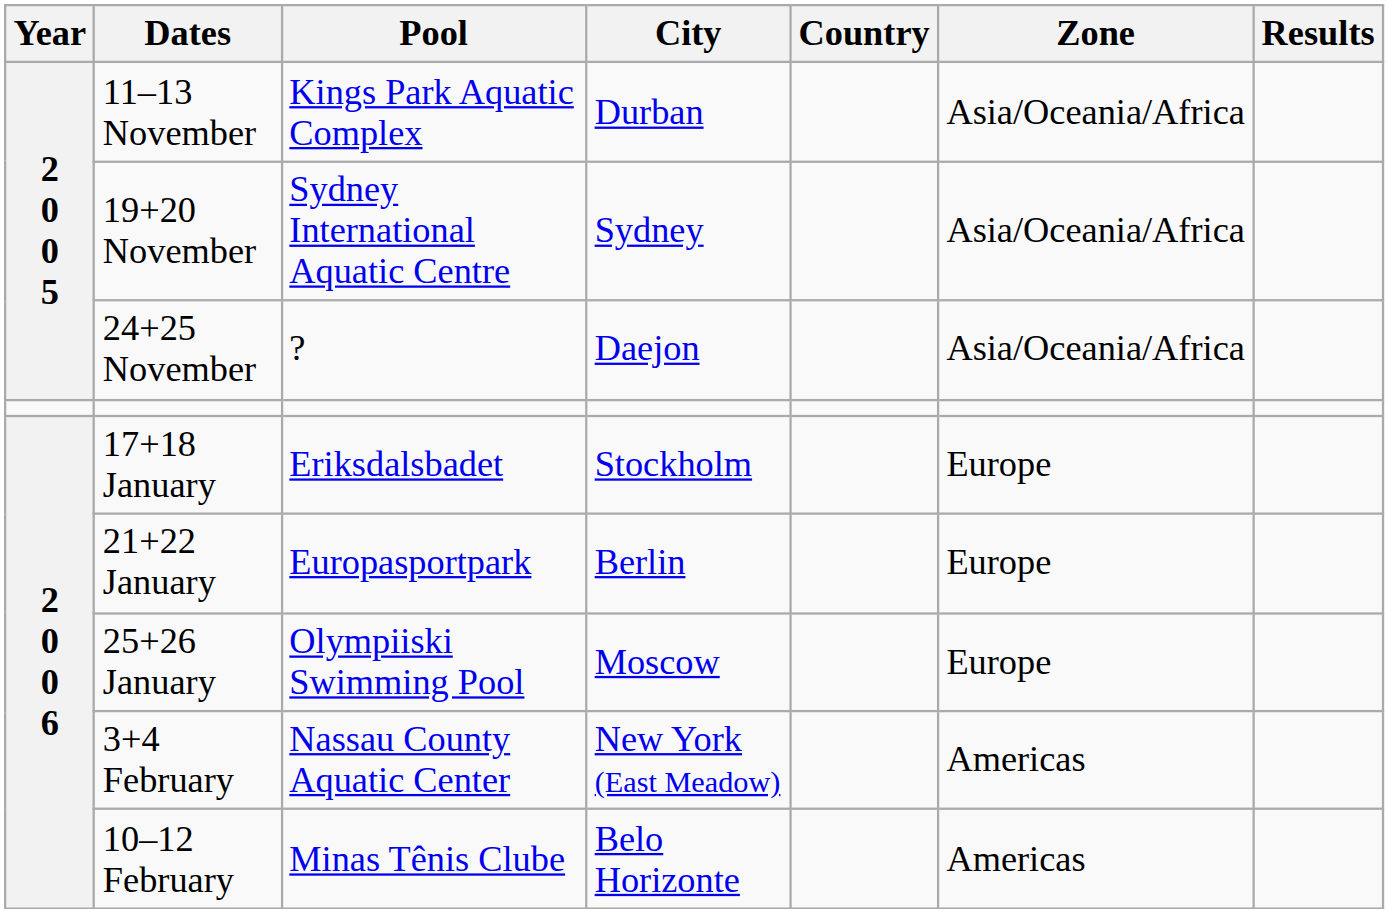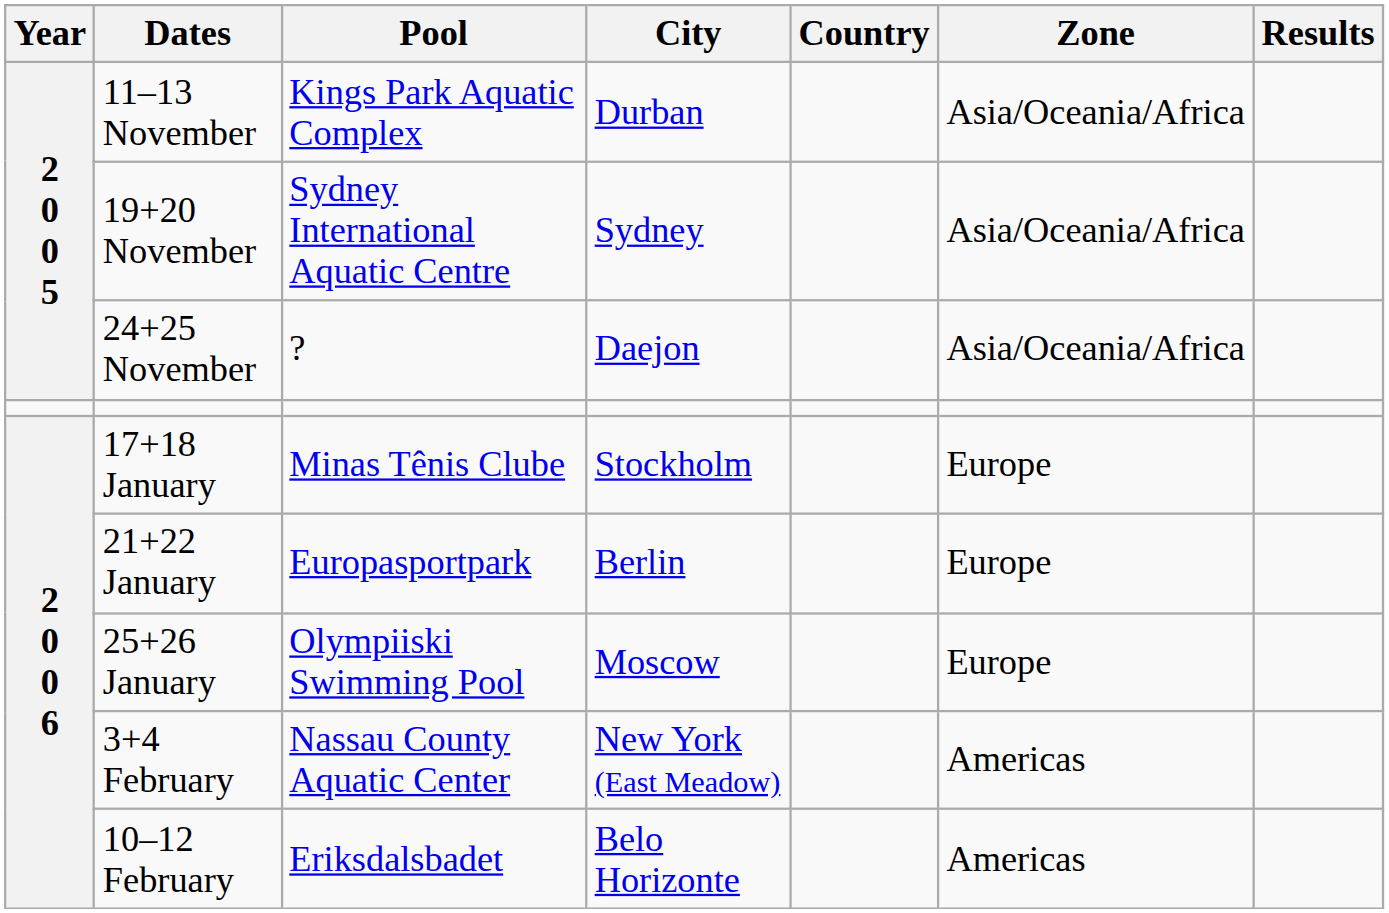17+18 January | Pool: Eriksdalsbadet -> Minas Tênis Clube
10–12 February | Pool: Minas Tênis Clube -> Eriksdalsbadet
